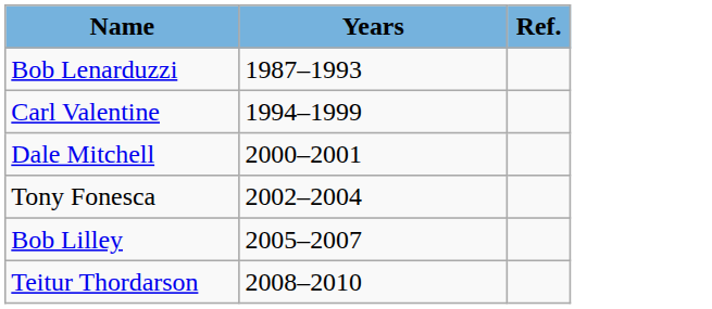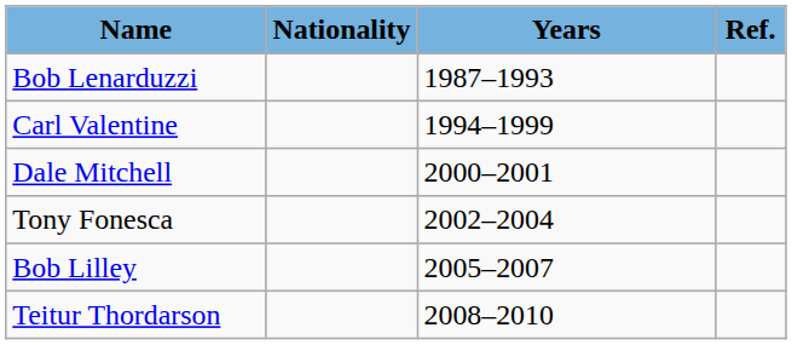+ column: Nationality
